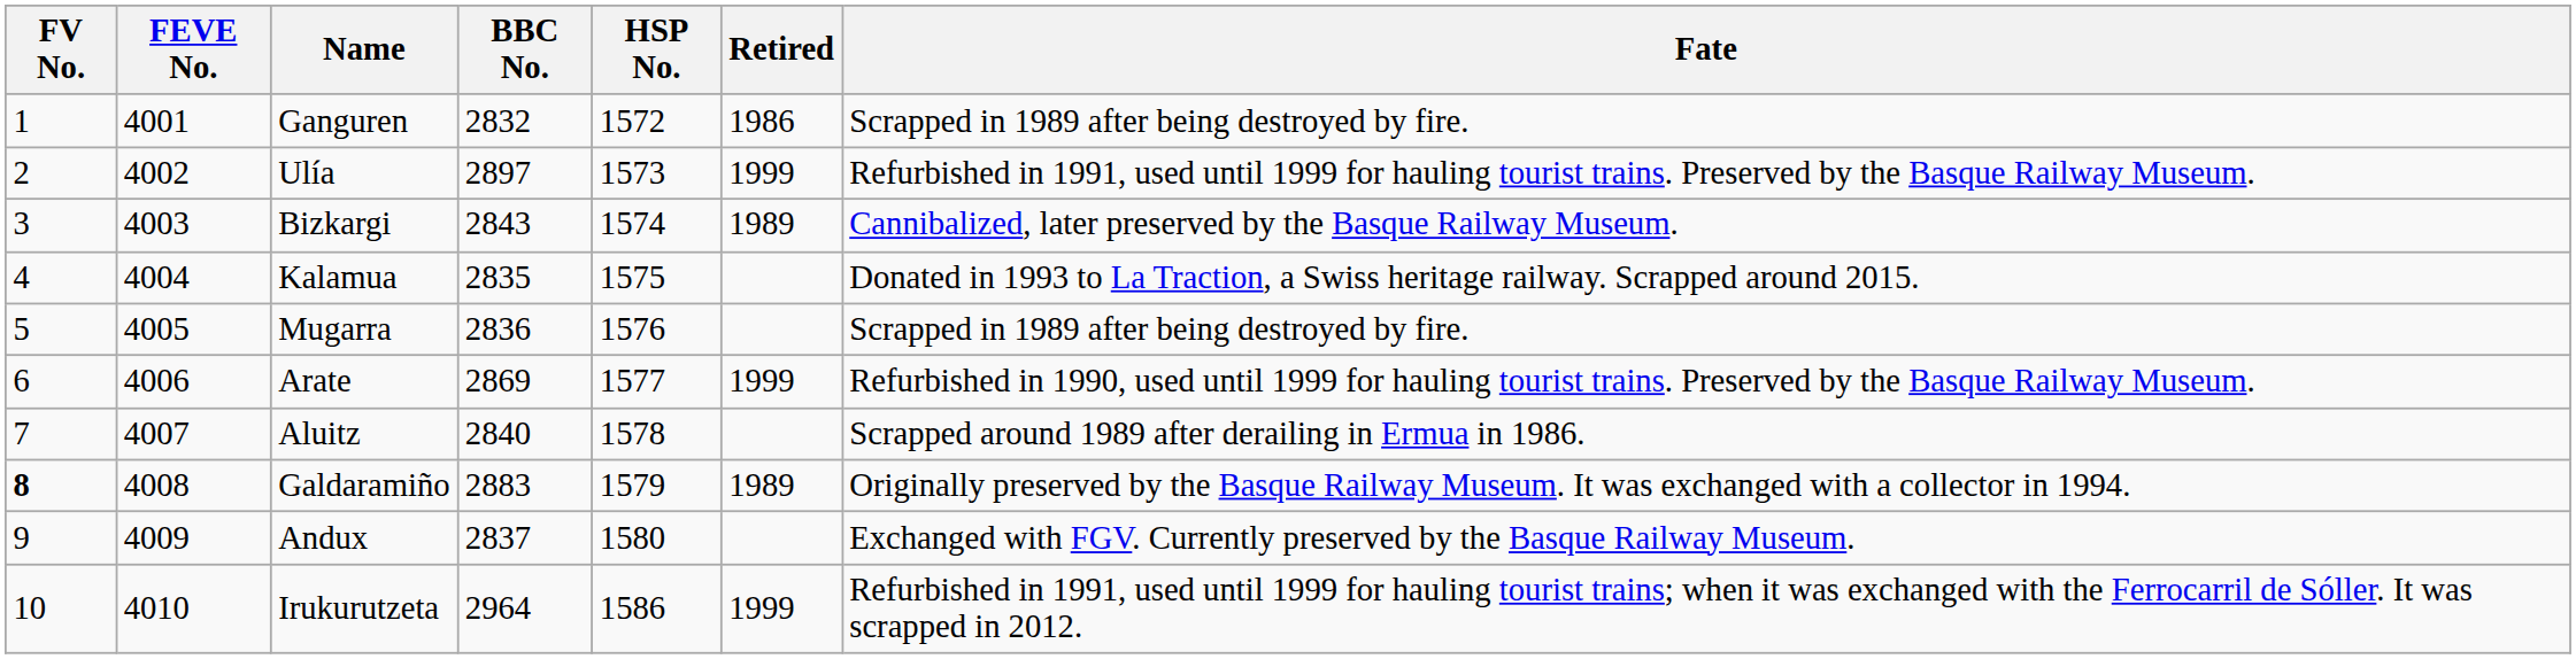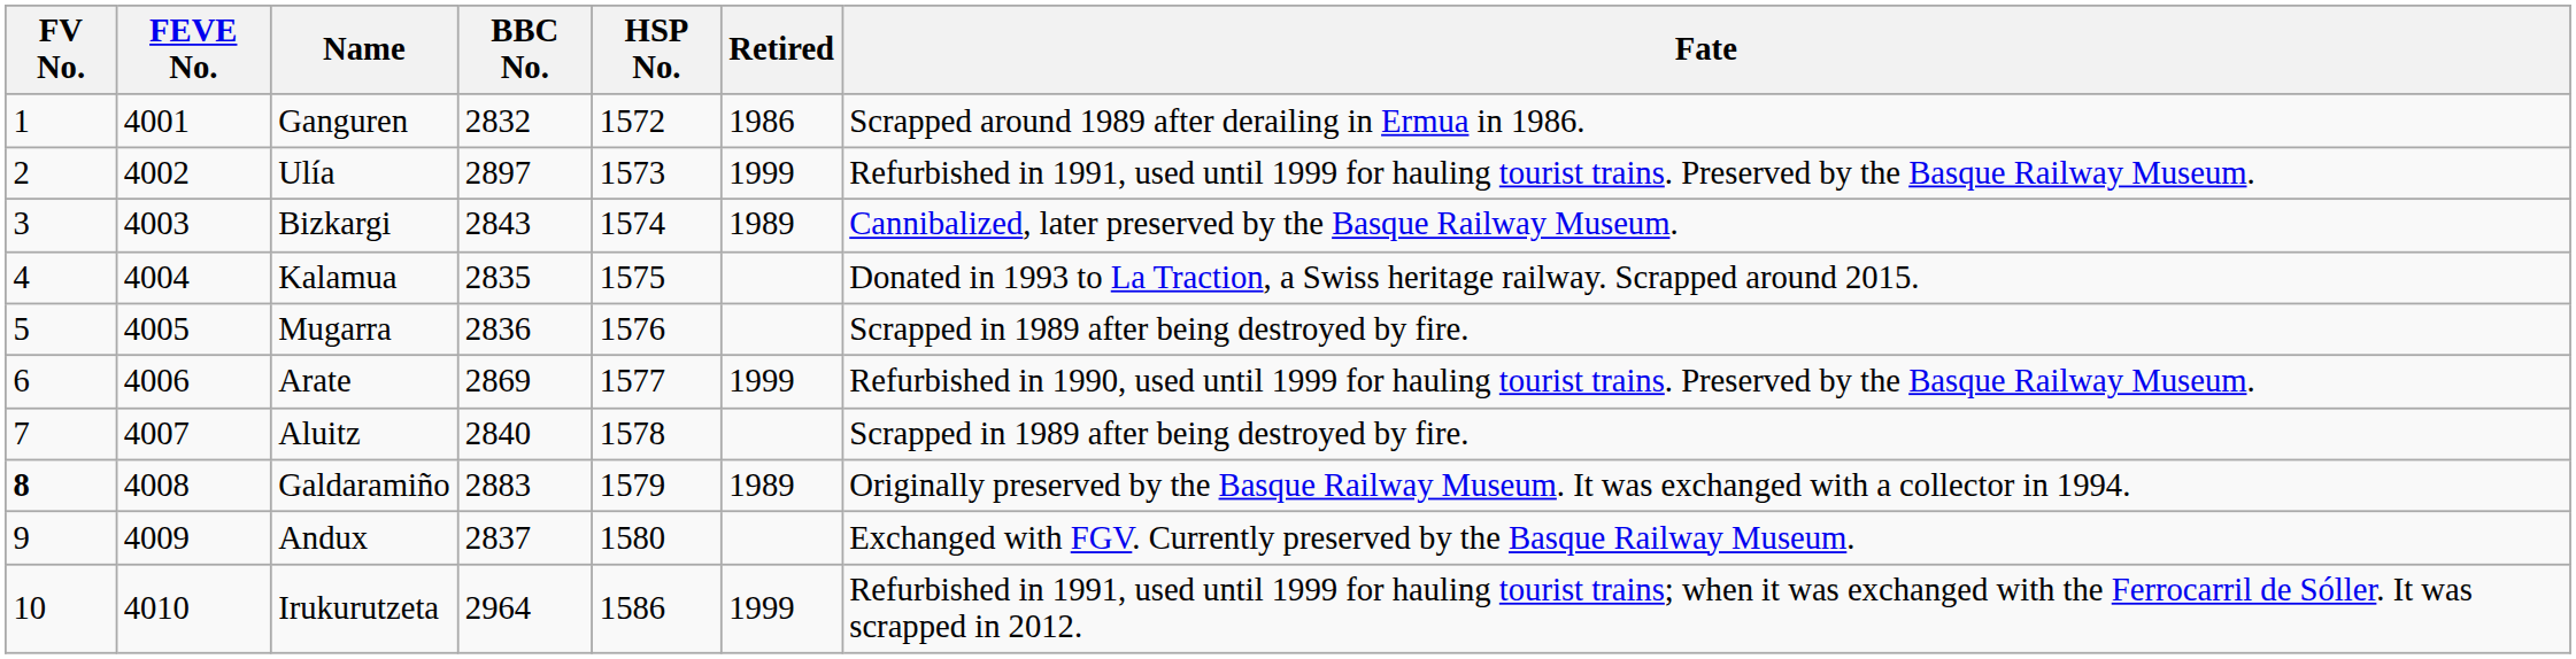Ganguren | Fate: Scrapped in 1989 after being destroyed by fire. -> Scrapped around 1989 after derailing in Ermua in 1986.
Aluitz | Fate: Scrapped around 1989 after derailing in Ermua in 1986. -> Scrapped in 1989 after being destroyed by fire.
